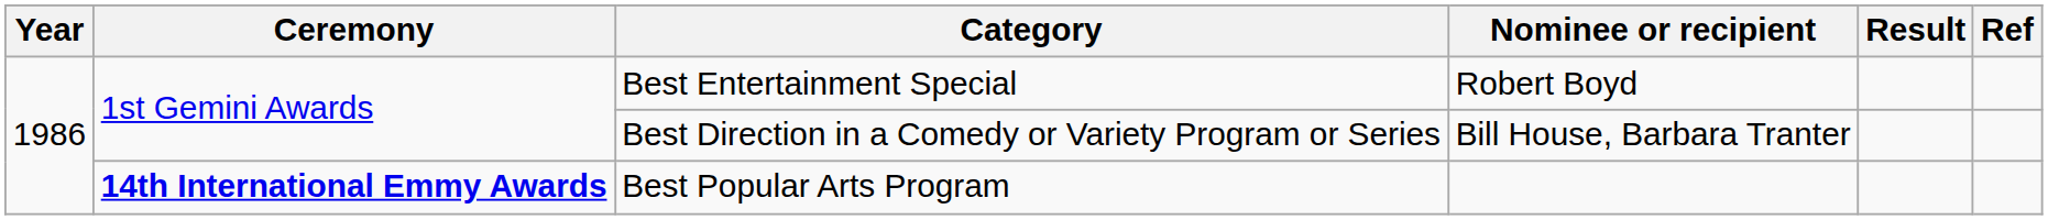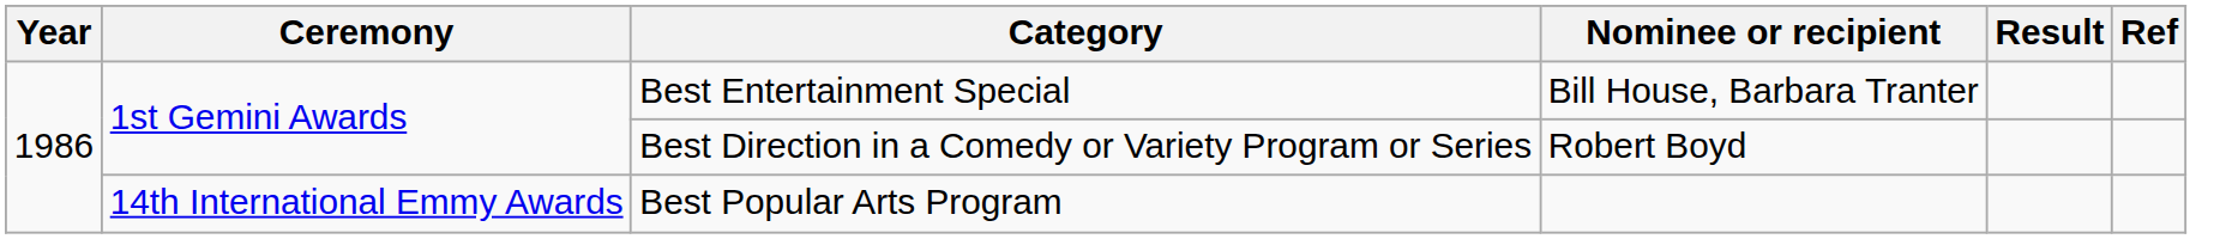Best Entertainment Special | Nominee or recipient: Robert Boyd -> Bill House, Barbara Tranter
Best Direction in a Comedy or Variety Program or Series | Nominee or recipient: Bill House, Barbara Tranter -> Robert Boyd
Best Popular Arts Program | Ceremony: bold -> normal
